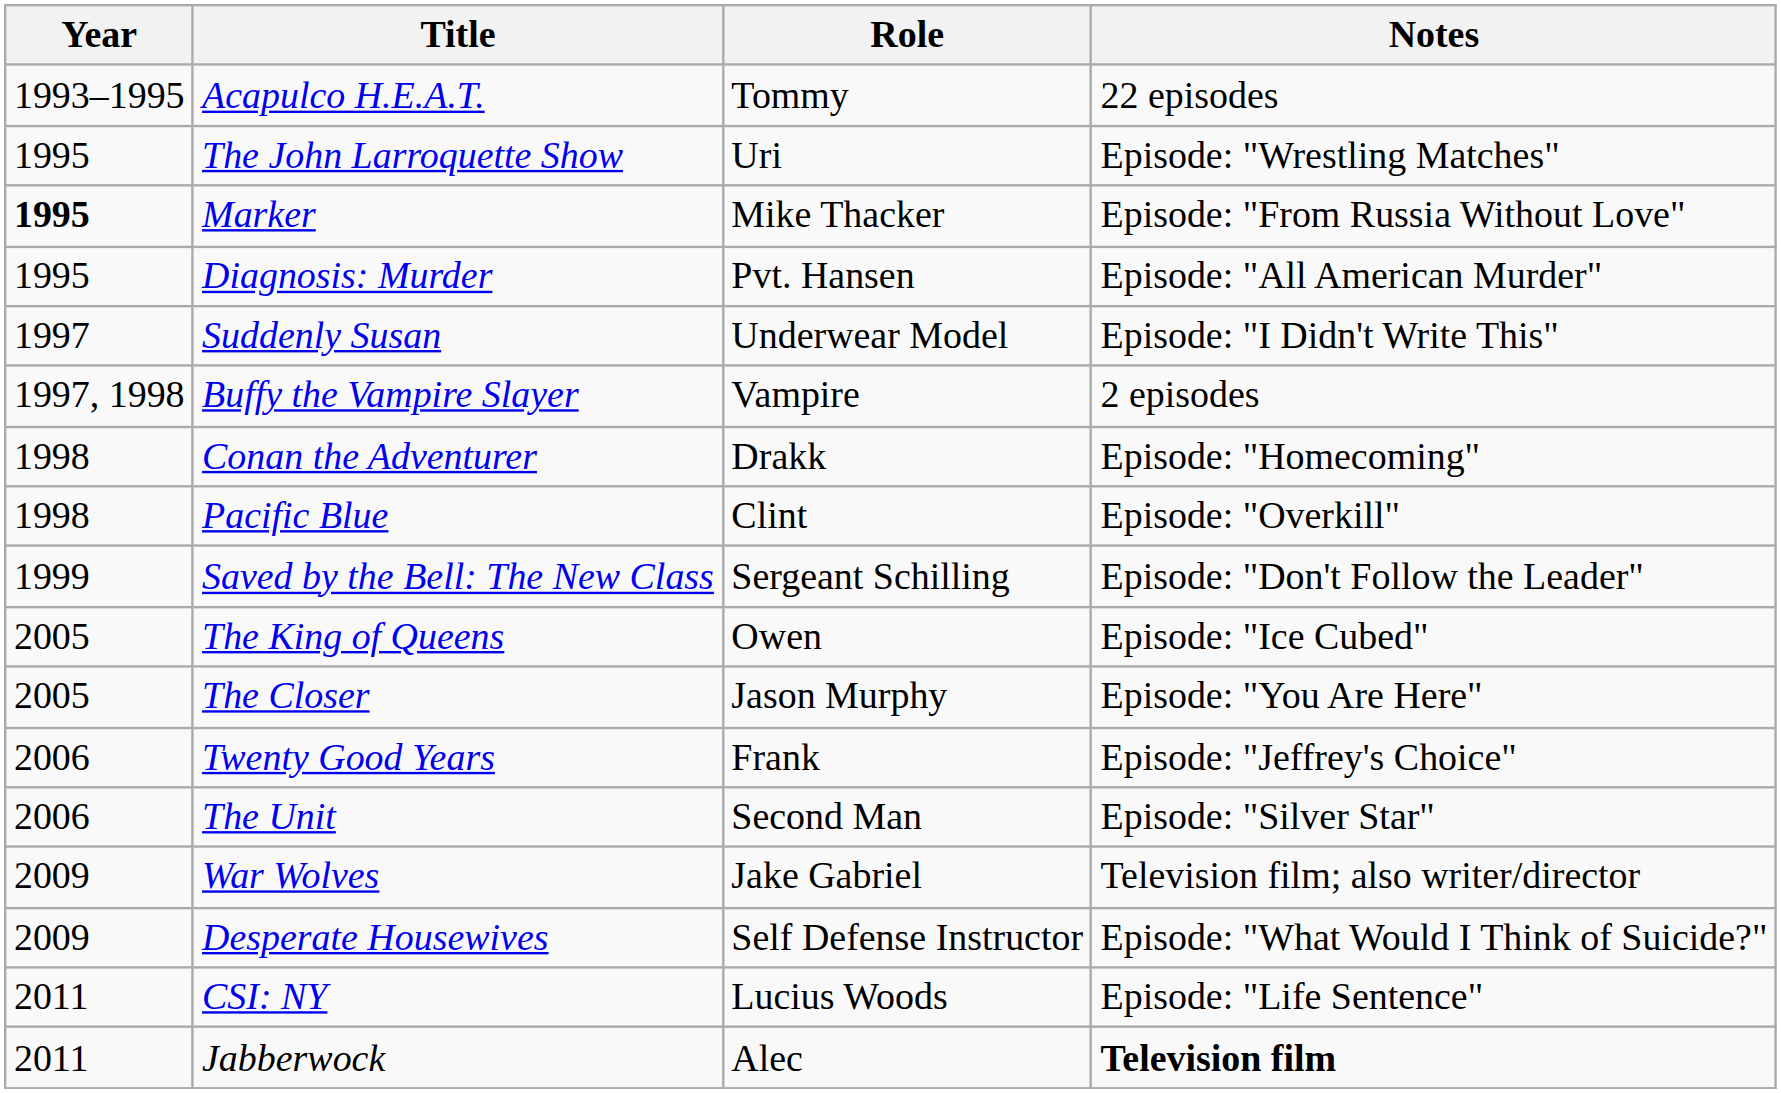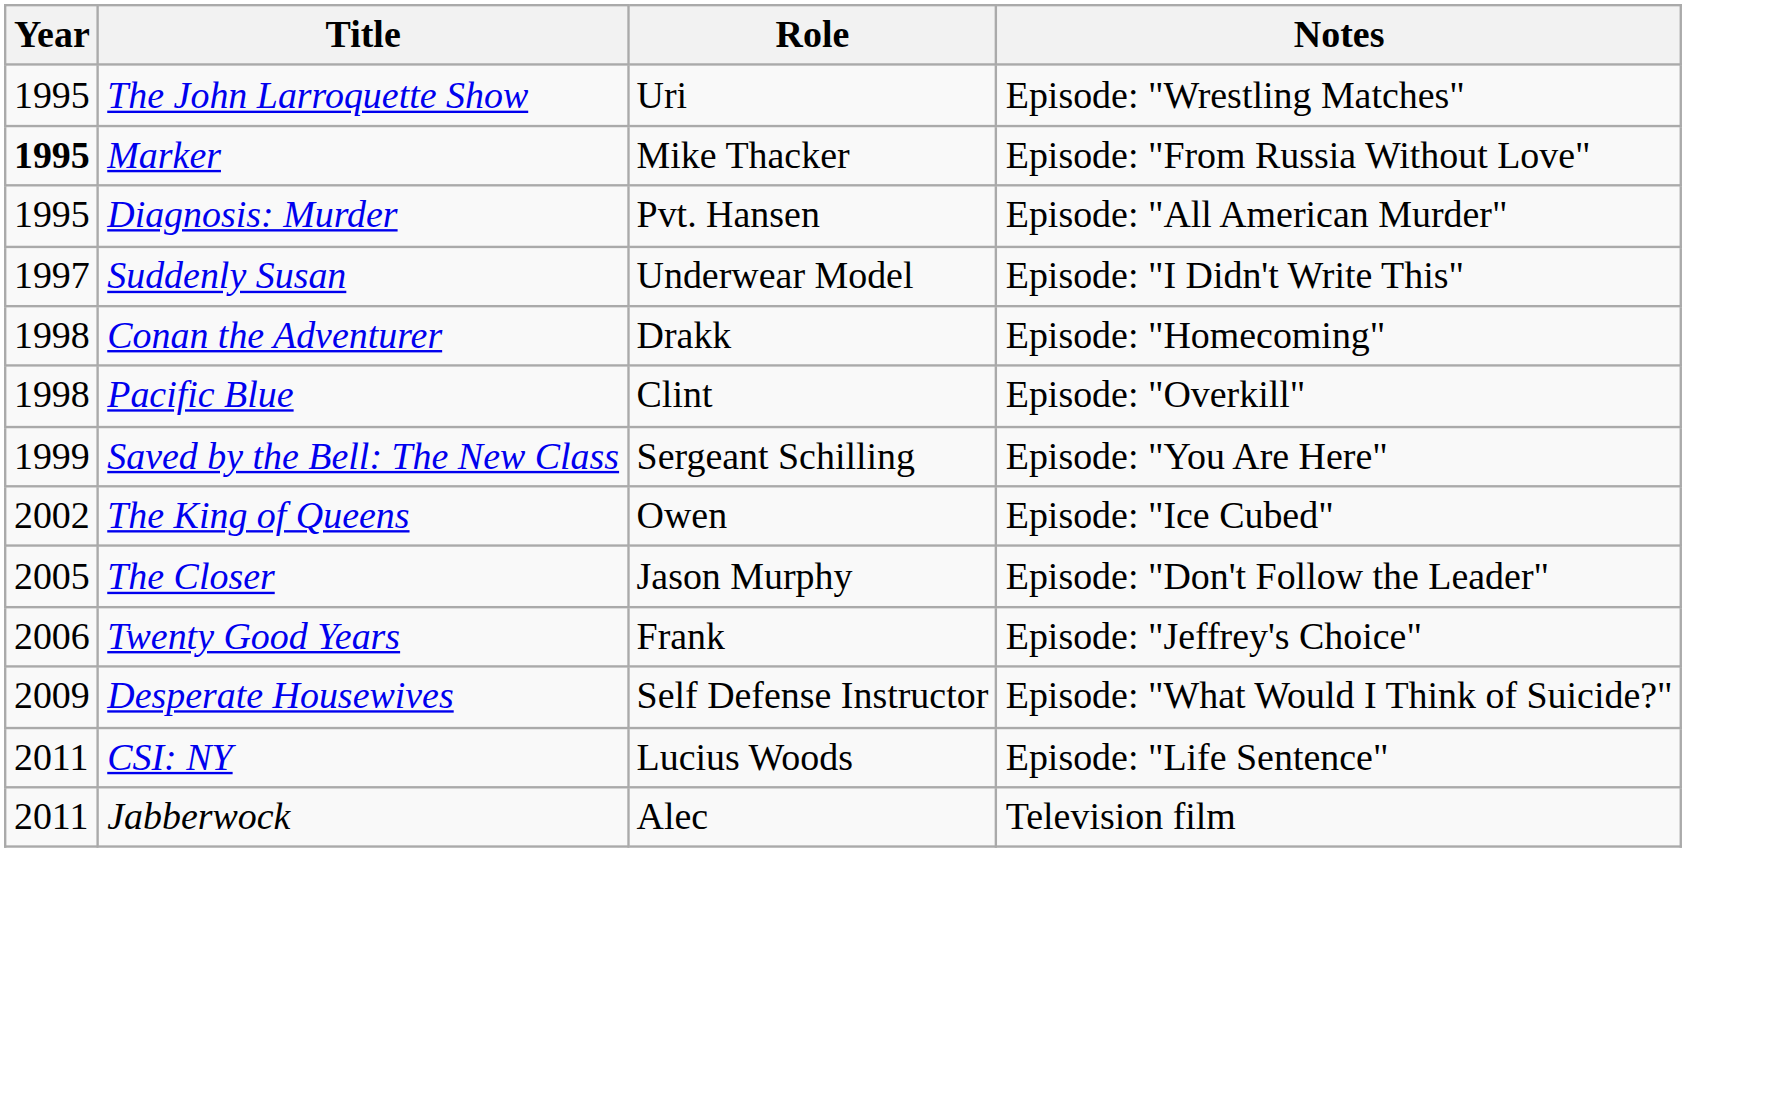- row: 1993–1995 | Acapulco H.E.A.T. | Tommy | 22 episodes
- row: 1997, 1998 | Buffy the Vampire Slayer | Vampire | 2 episodes
Saved by the Bell: The New Class | Notes: Episode: "Don't Follow the Leader" -> Episode: "You Are Here"
The King of Queens | Year: 2005 -> 2002
The Closer | Notes: Episode: "You Are Here" -> Episode: "Don't Follow the Leader"
- row: 2006 | The Unit | Second Man | Episode: "Silver Star"
- row: 2009 | War Wolves | Jake Gabriel | Television film; also writer/director
Jabberwock | Notes: bold -> normal
